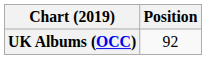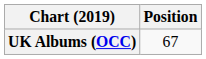UK Albums (OCC) | Position: 92 -> 67
